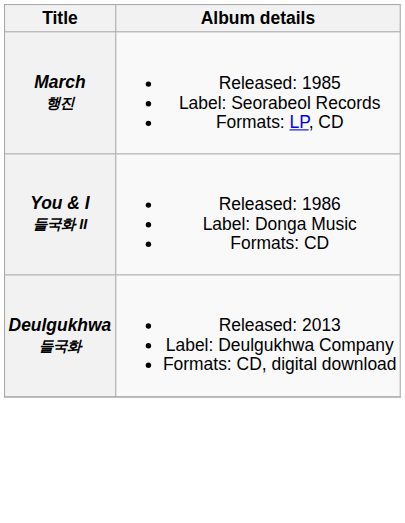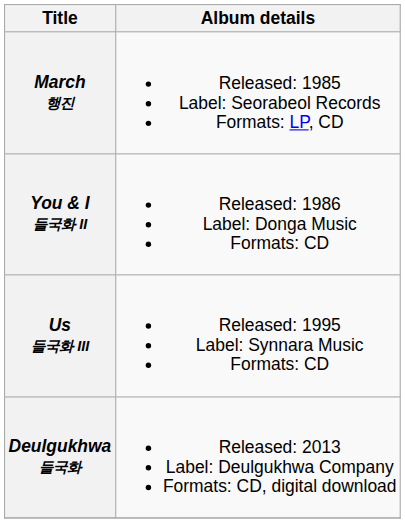+ row: Us 들국화 III | Released: 1995 Label: Synnara Music Formats: CD
